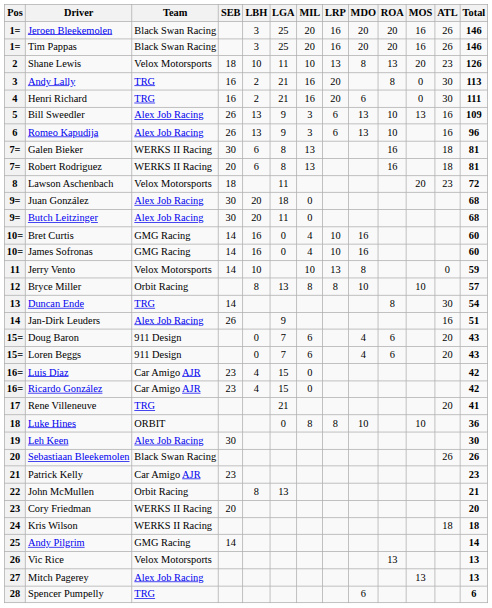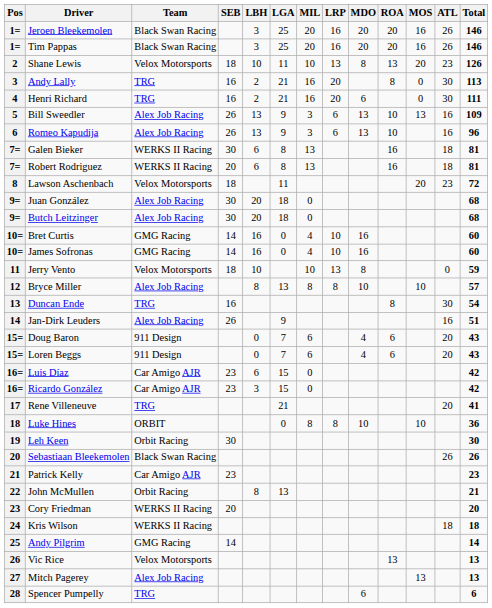Butch Leitzinger | LGA: 11 -> 18
Jerry Vento | SEB: 14 -> 18
Bryce Miller | Team: Orbit Racing -> Alex Job Racing
Duncan Ende | SEB: 14 -> 16
Luis Díaz | LBH: 4 -> 6
Ricardo González | LBH: 4 -> 3
Leh Keen | Team: Alex Job Racing -> Orbit Racing
